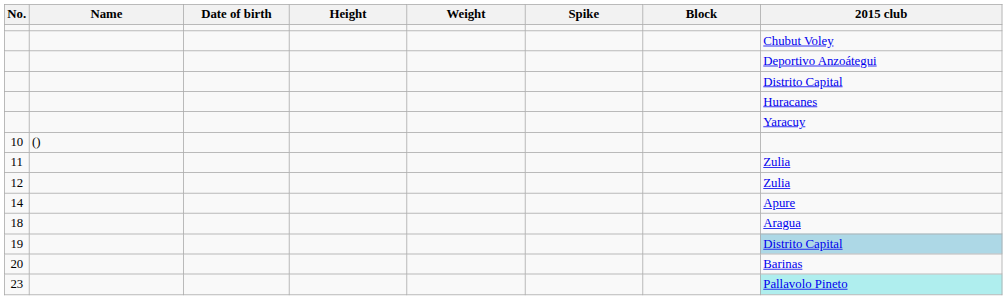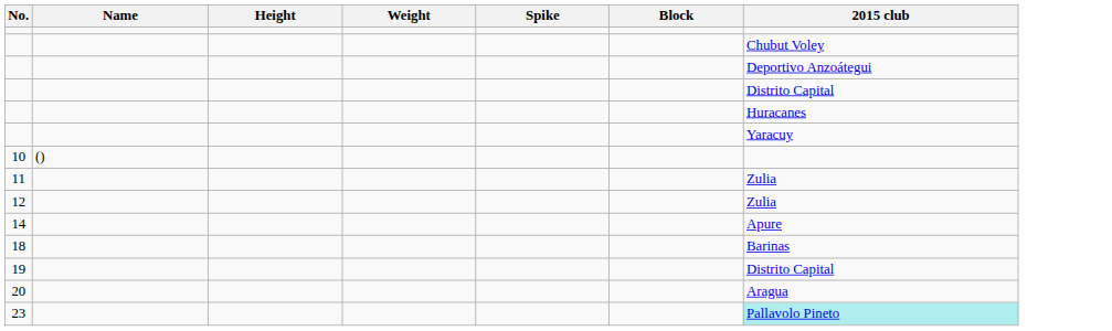- column: Date of birth
18 | 2015 club: Aragua -> Barinas
19 | 2015 club: lightblue background -> no background
20 | 2015 club: Barinas -> Aragua
